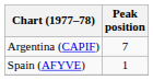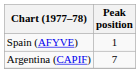rows swapped: Argentina (CAPIF) <-> Spain (AFYVE)
